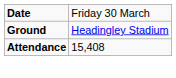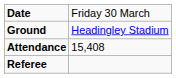+ row: Referee
